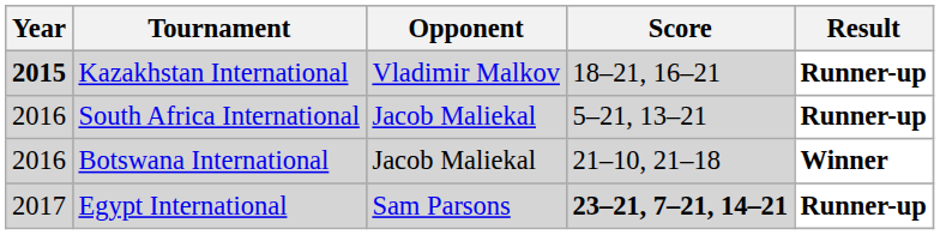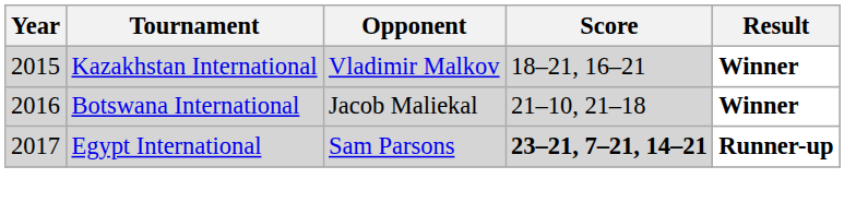Kazakhstan International | Year: bold -> normal
Kazakhstan International | Result: Runner-up -> Winner
- row: 2016 | South Africa International | Jacob Maliekal | 5–21, 13–21 | Runner-up
